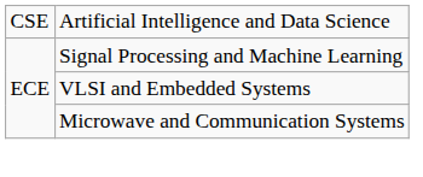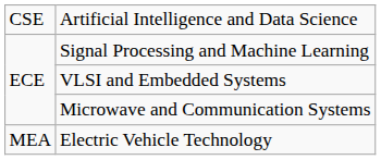+ row: MEA | Electric Vehicle Technology
